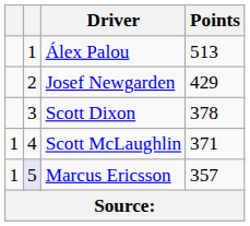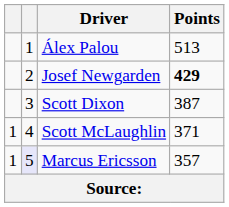Josef Newgarden | Points: normal -> bold
Scott Dixon | Points: 378 -> 387
